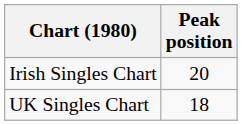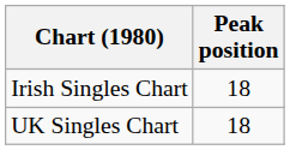Irish Singles Chart | Peak position: 20 -> 18
